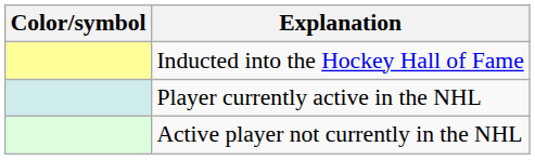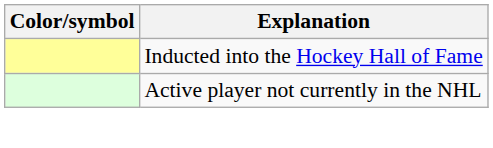- row: Player currently active in the NHL
